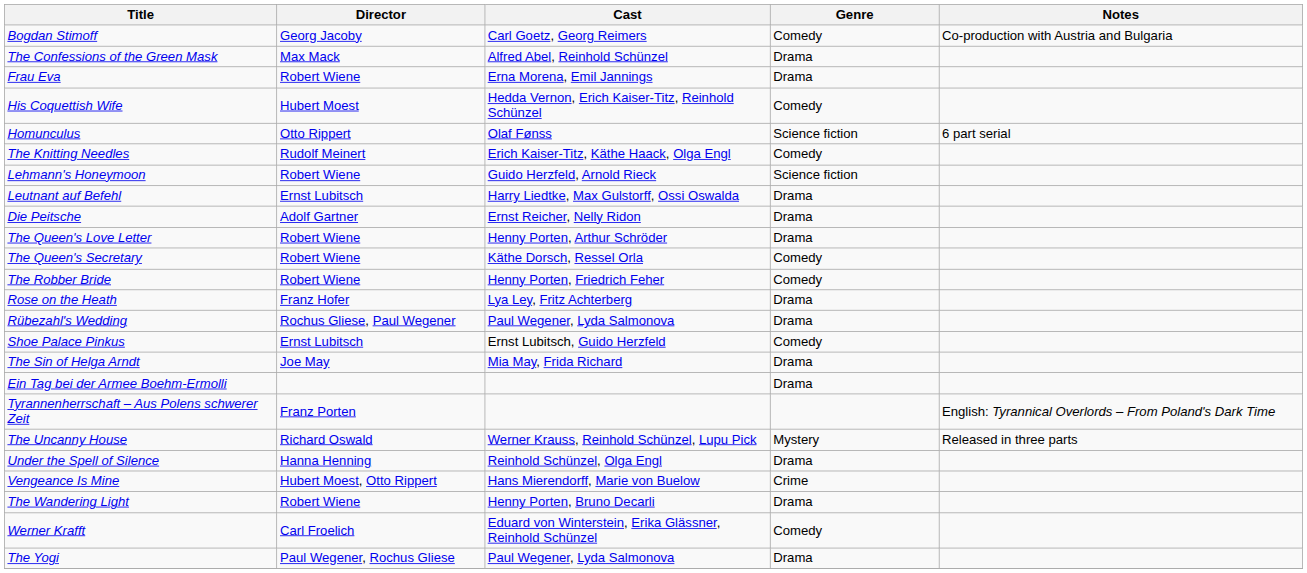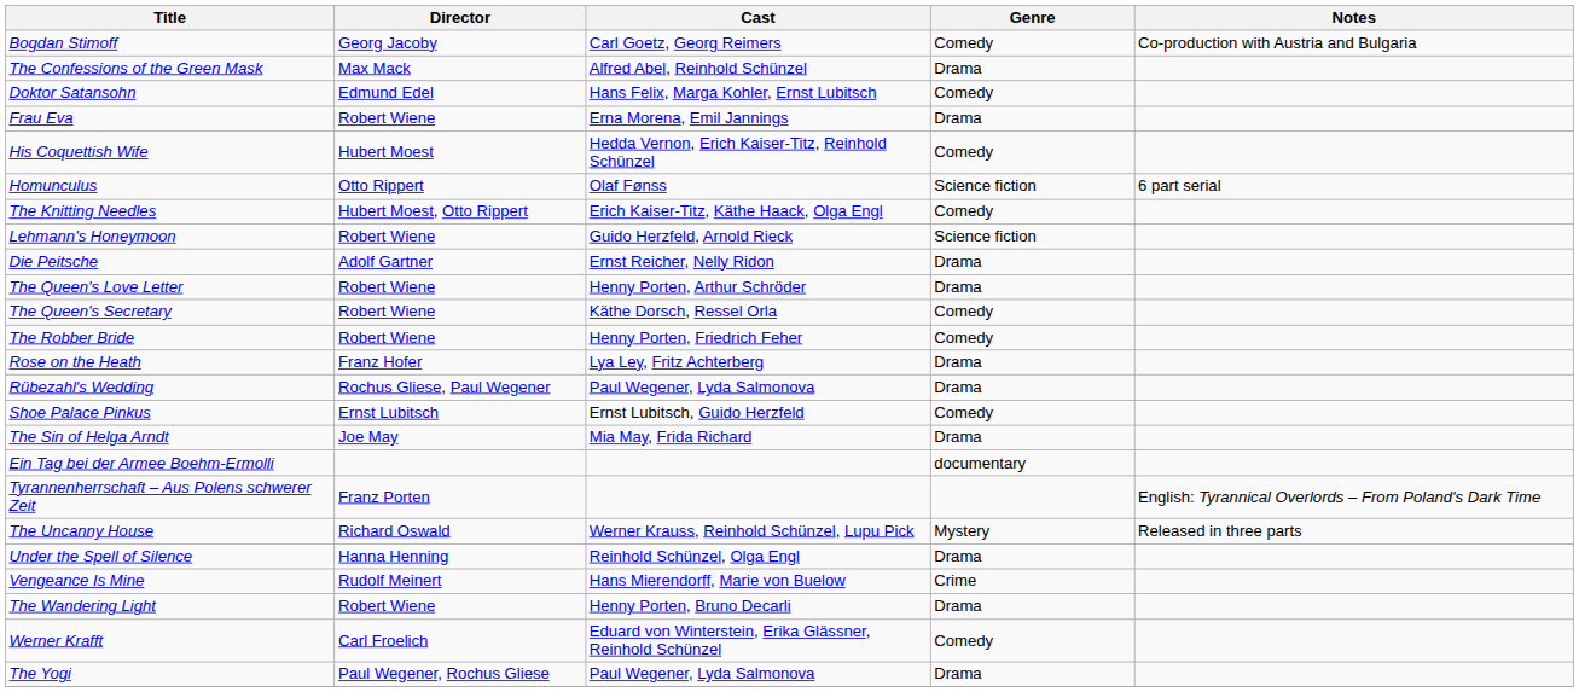+ row: Doktor Satansohn | Edmund Edel | Hans Felix, Marga Kohler, Ernst Lubitsch | Comedy
The Knitting Needles | Director: Rudolf Meinert -> Hubert Moest, Otto Rippert
- row: Leutnant auf Befehl | Ernst Lubitsch | Harry Liedtke, Max Gulstorff, Ossi Oswalda | Drama
Ein Tag bei der Armee Boehm-Ermolli | Genre: Drama -> documentary
Vengeance Is Mine | Director: Hubert Moest, Otto Rippert -> Rudolf Meinert
